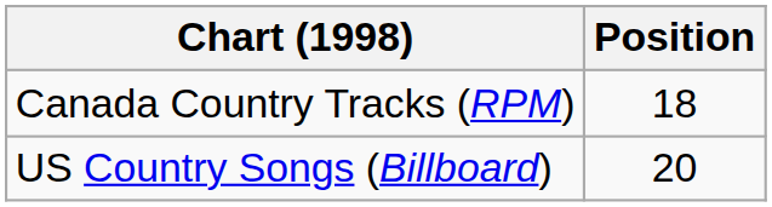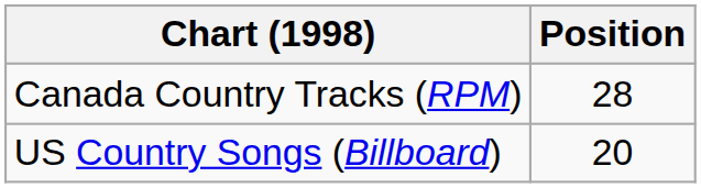Canada Country Tracks (RPM) | Position: 18 -> 28
